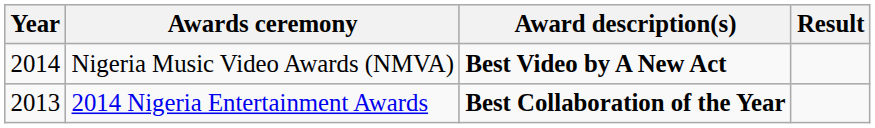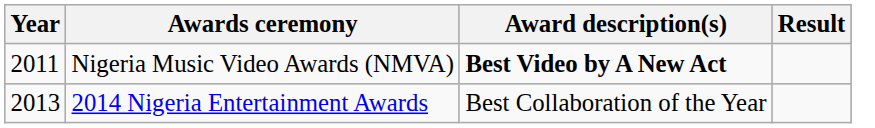Nigeria Music Video Awards (NMVA) | Year: 2014 -> 2011
2014 Nigeria Entertainment Awards | Award description(s): bold -> normal
